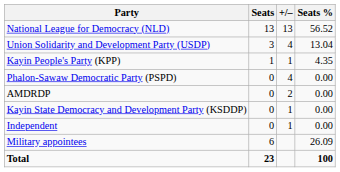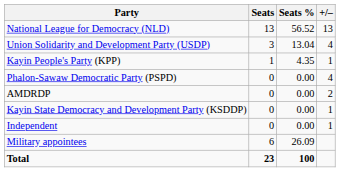columns swapped: +/– <-> Seats %
